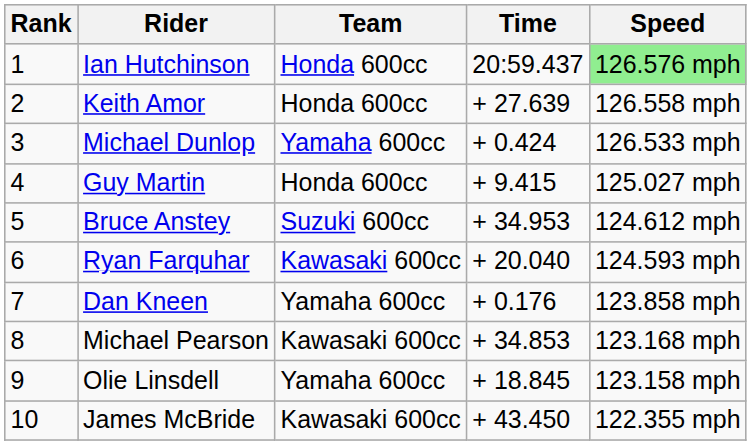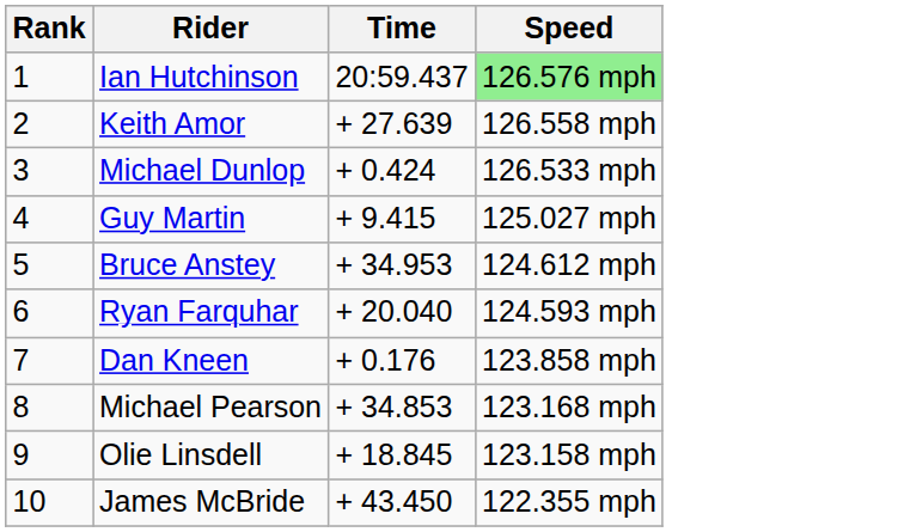- column: Team | Honda 600cc | Honda 600cc | Yamaha 600cc | Honda 600cc | Suzuki 600cc | Kawasaki 600cc | Yamaha 600cc | Kawasaki 600cc | Yamaha 600cc | Kawasaki 600cc
